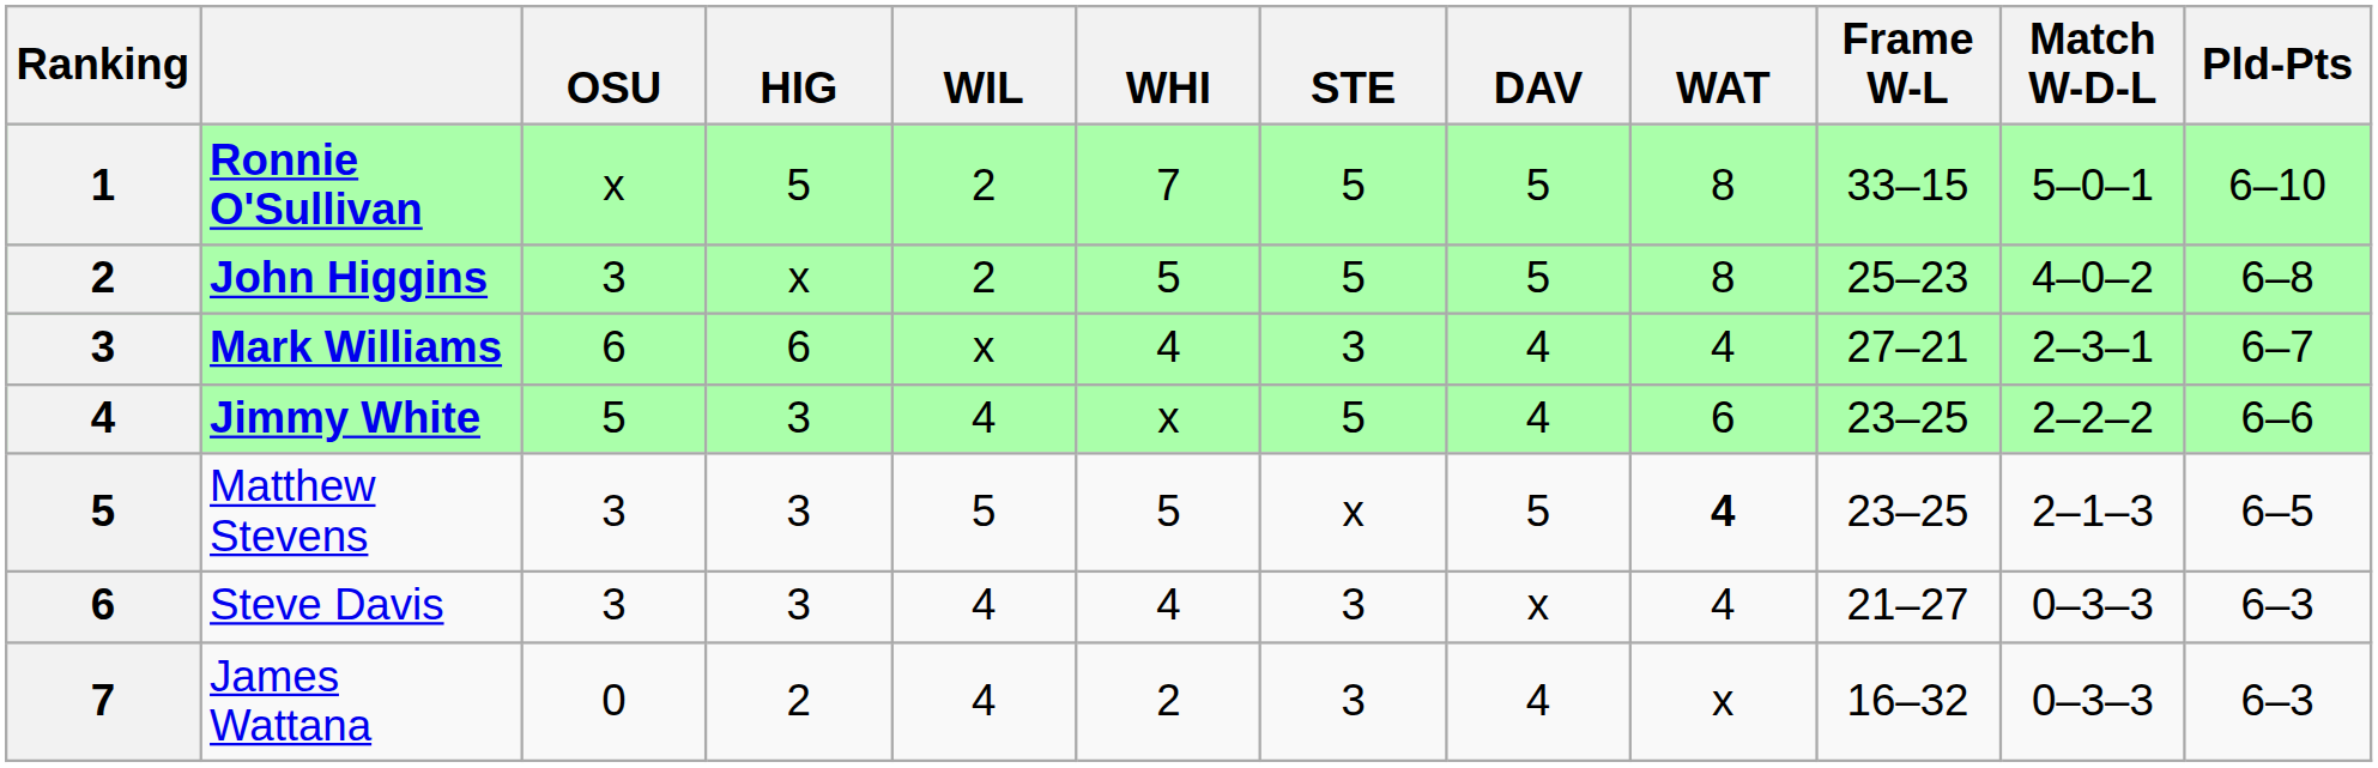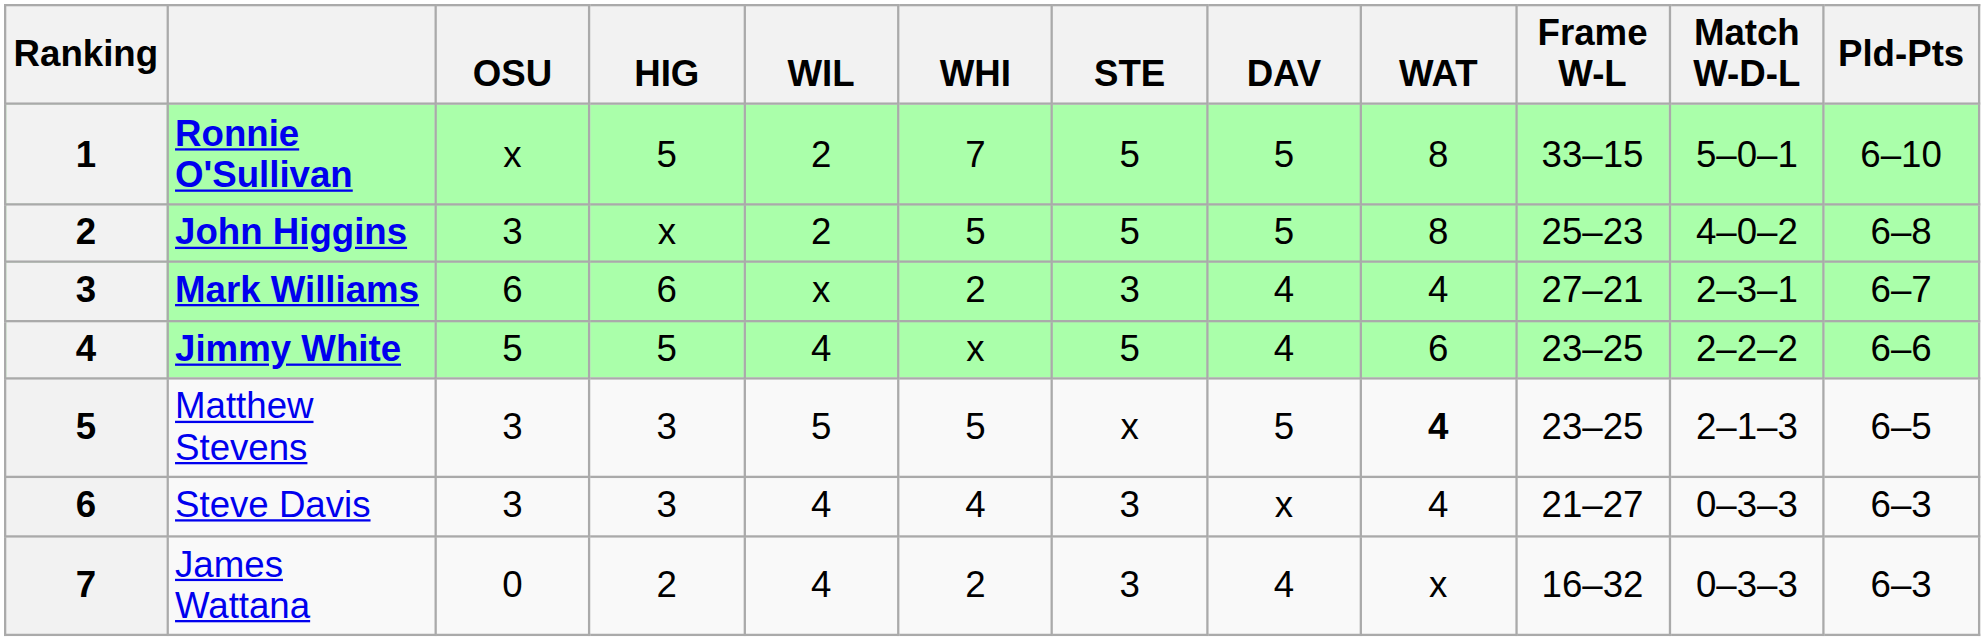Mark Williams | WHI: 4 -> 2
Jimmy White | HIG: 3 -> 5
